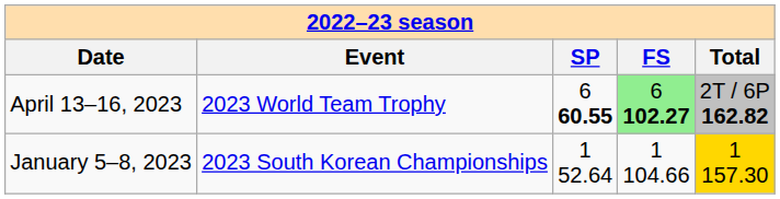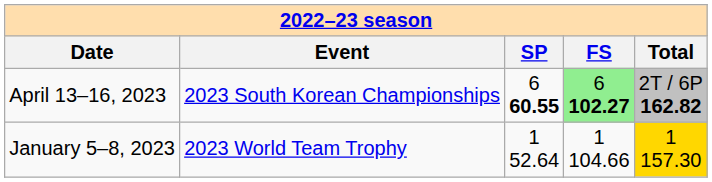April 13–16, 2023 | column 2: 2023 World Team Trophy -> 2023 South Korean Championships
January 5–8, 2023 | column 2: 2023 South Korean Championships -> 2023 World Team Trophy
